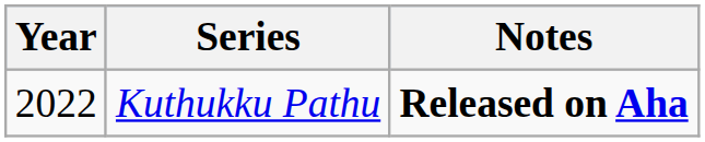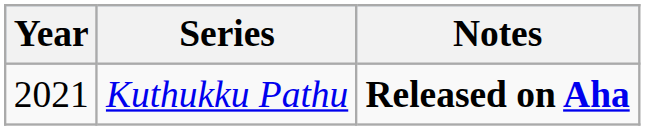Kuthukku Pathu | Year: 2022 -> 2021
